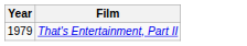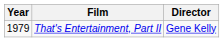+ column: Director | Gene Kelly
